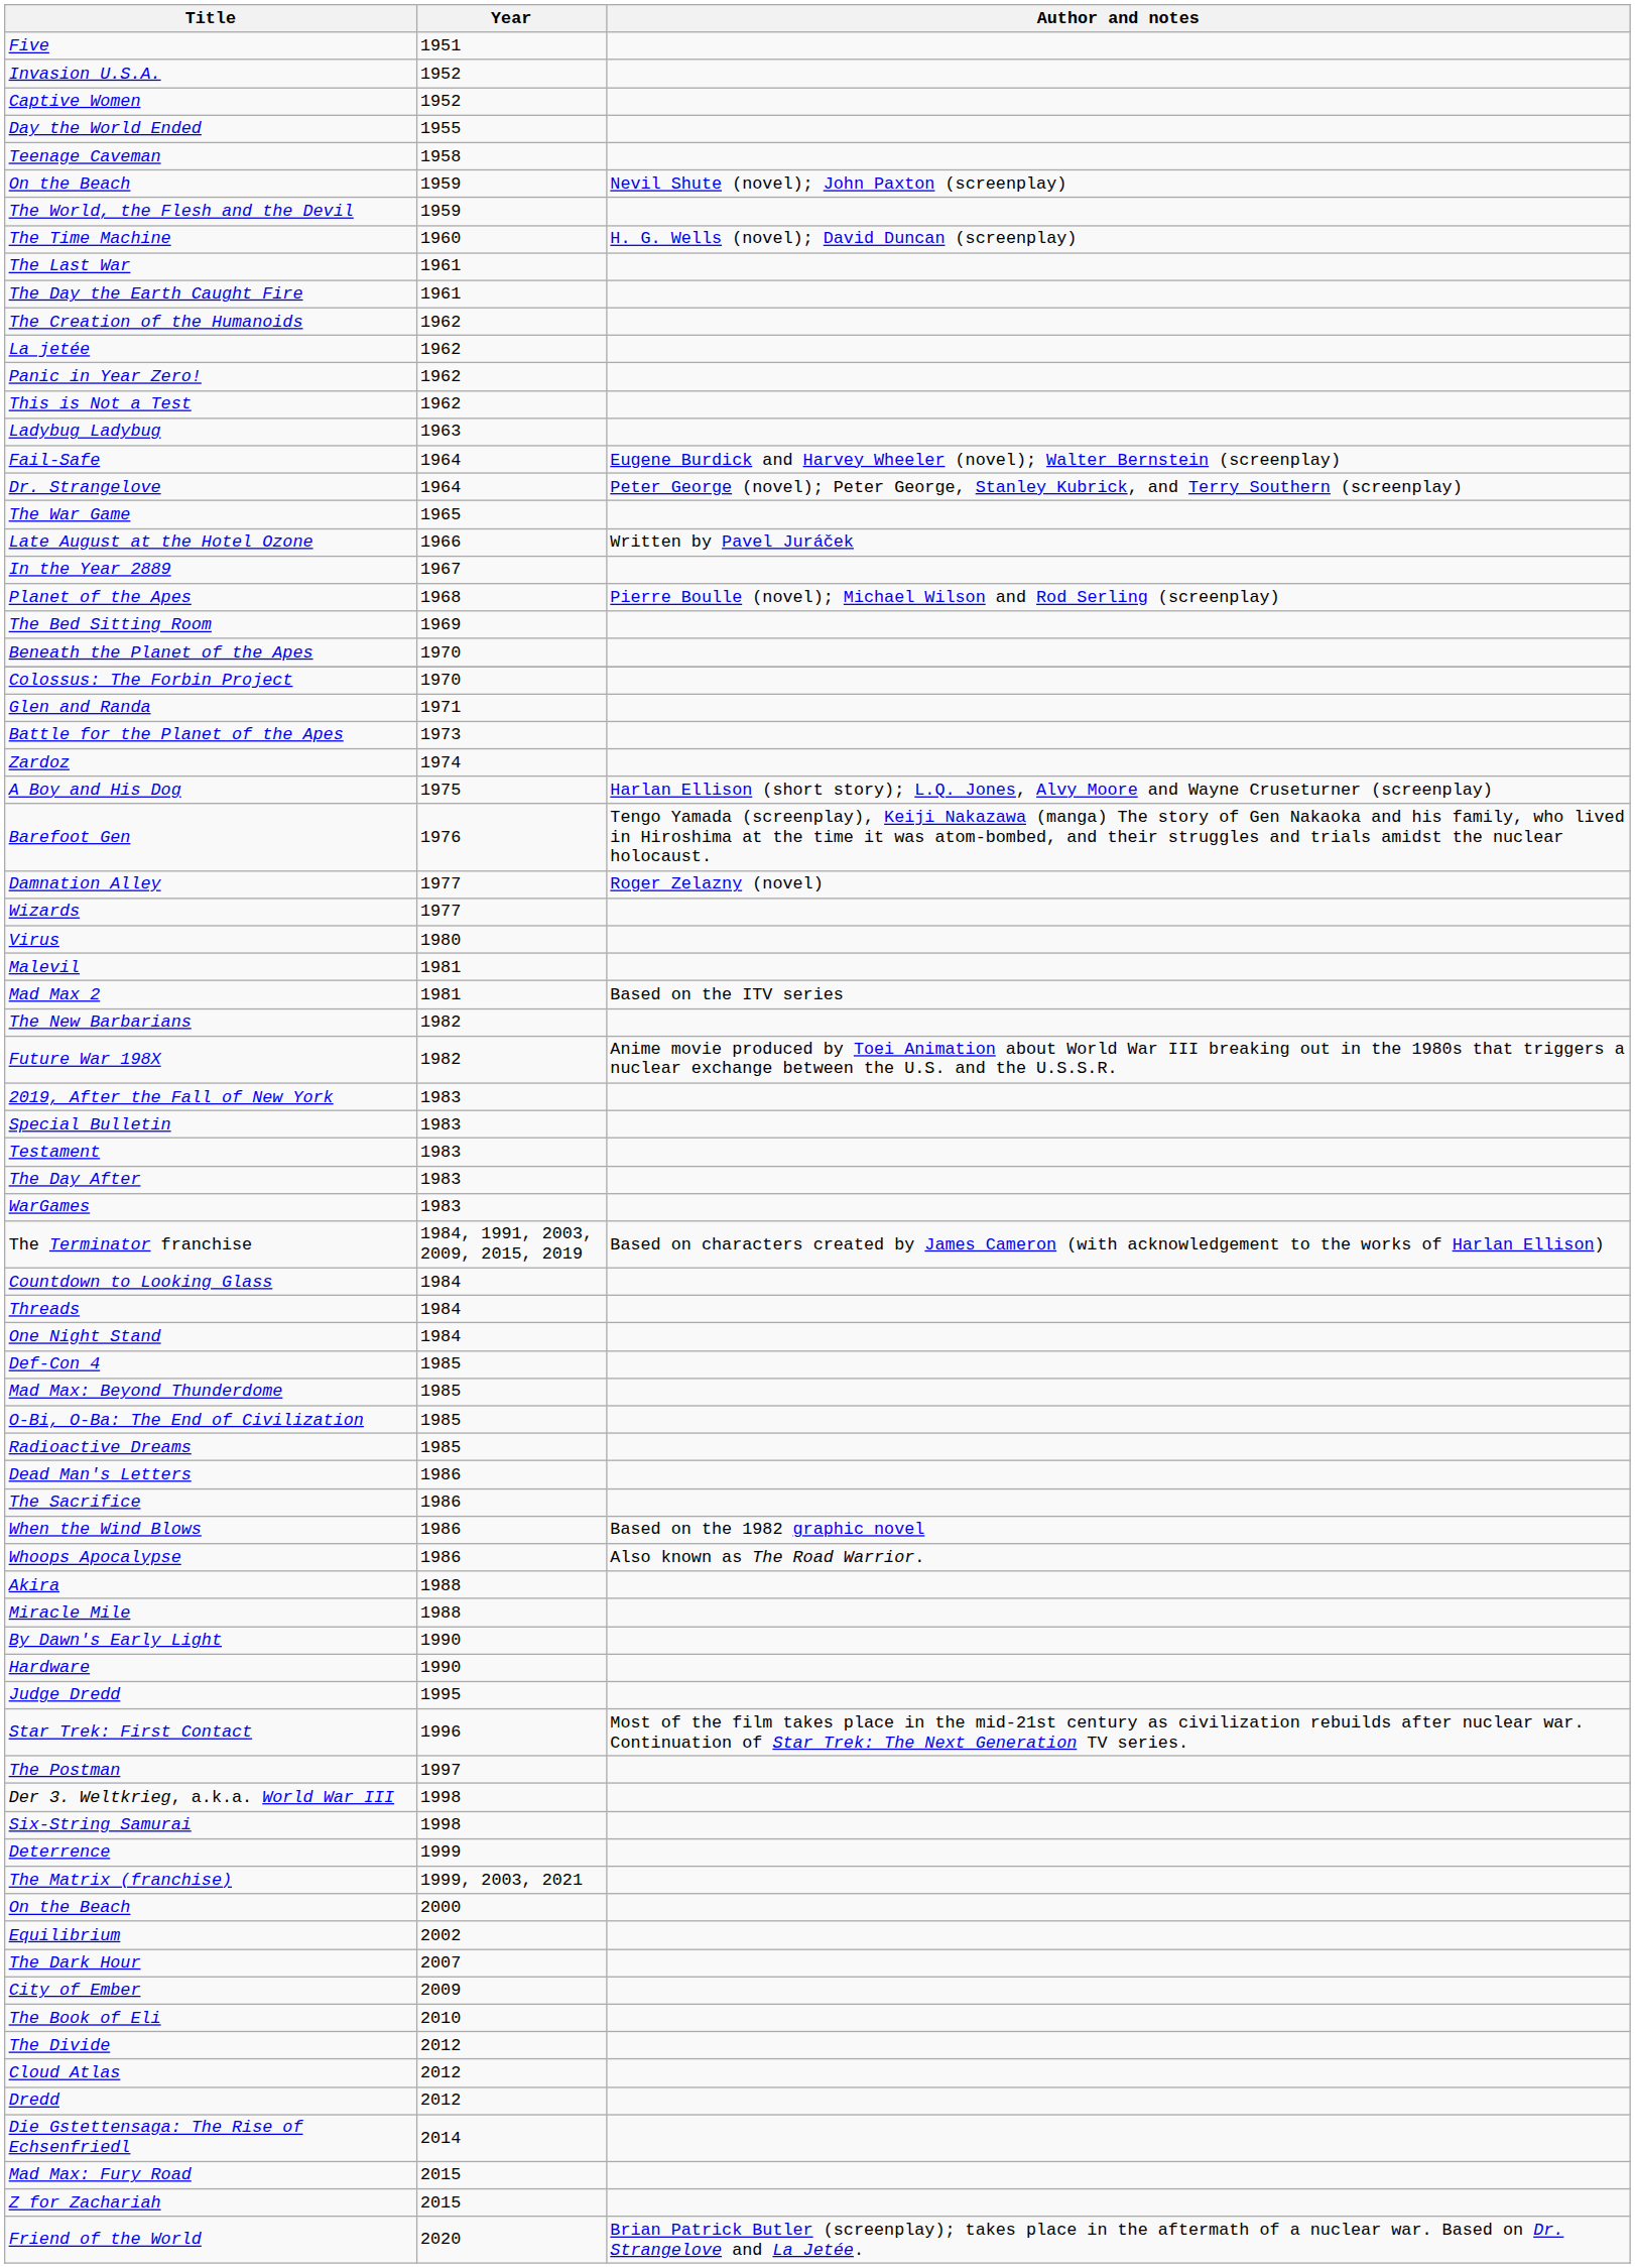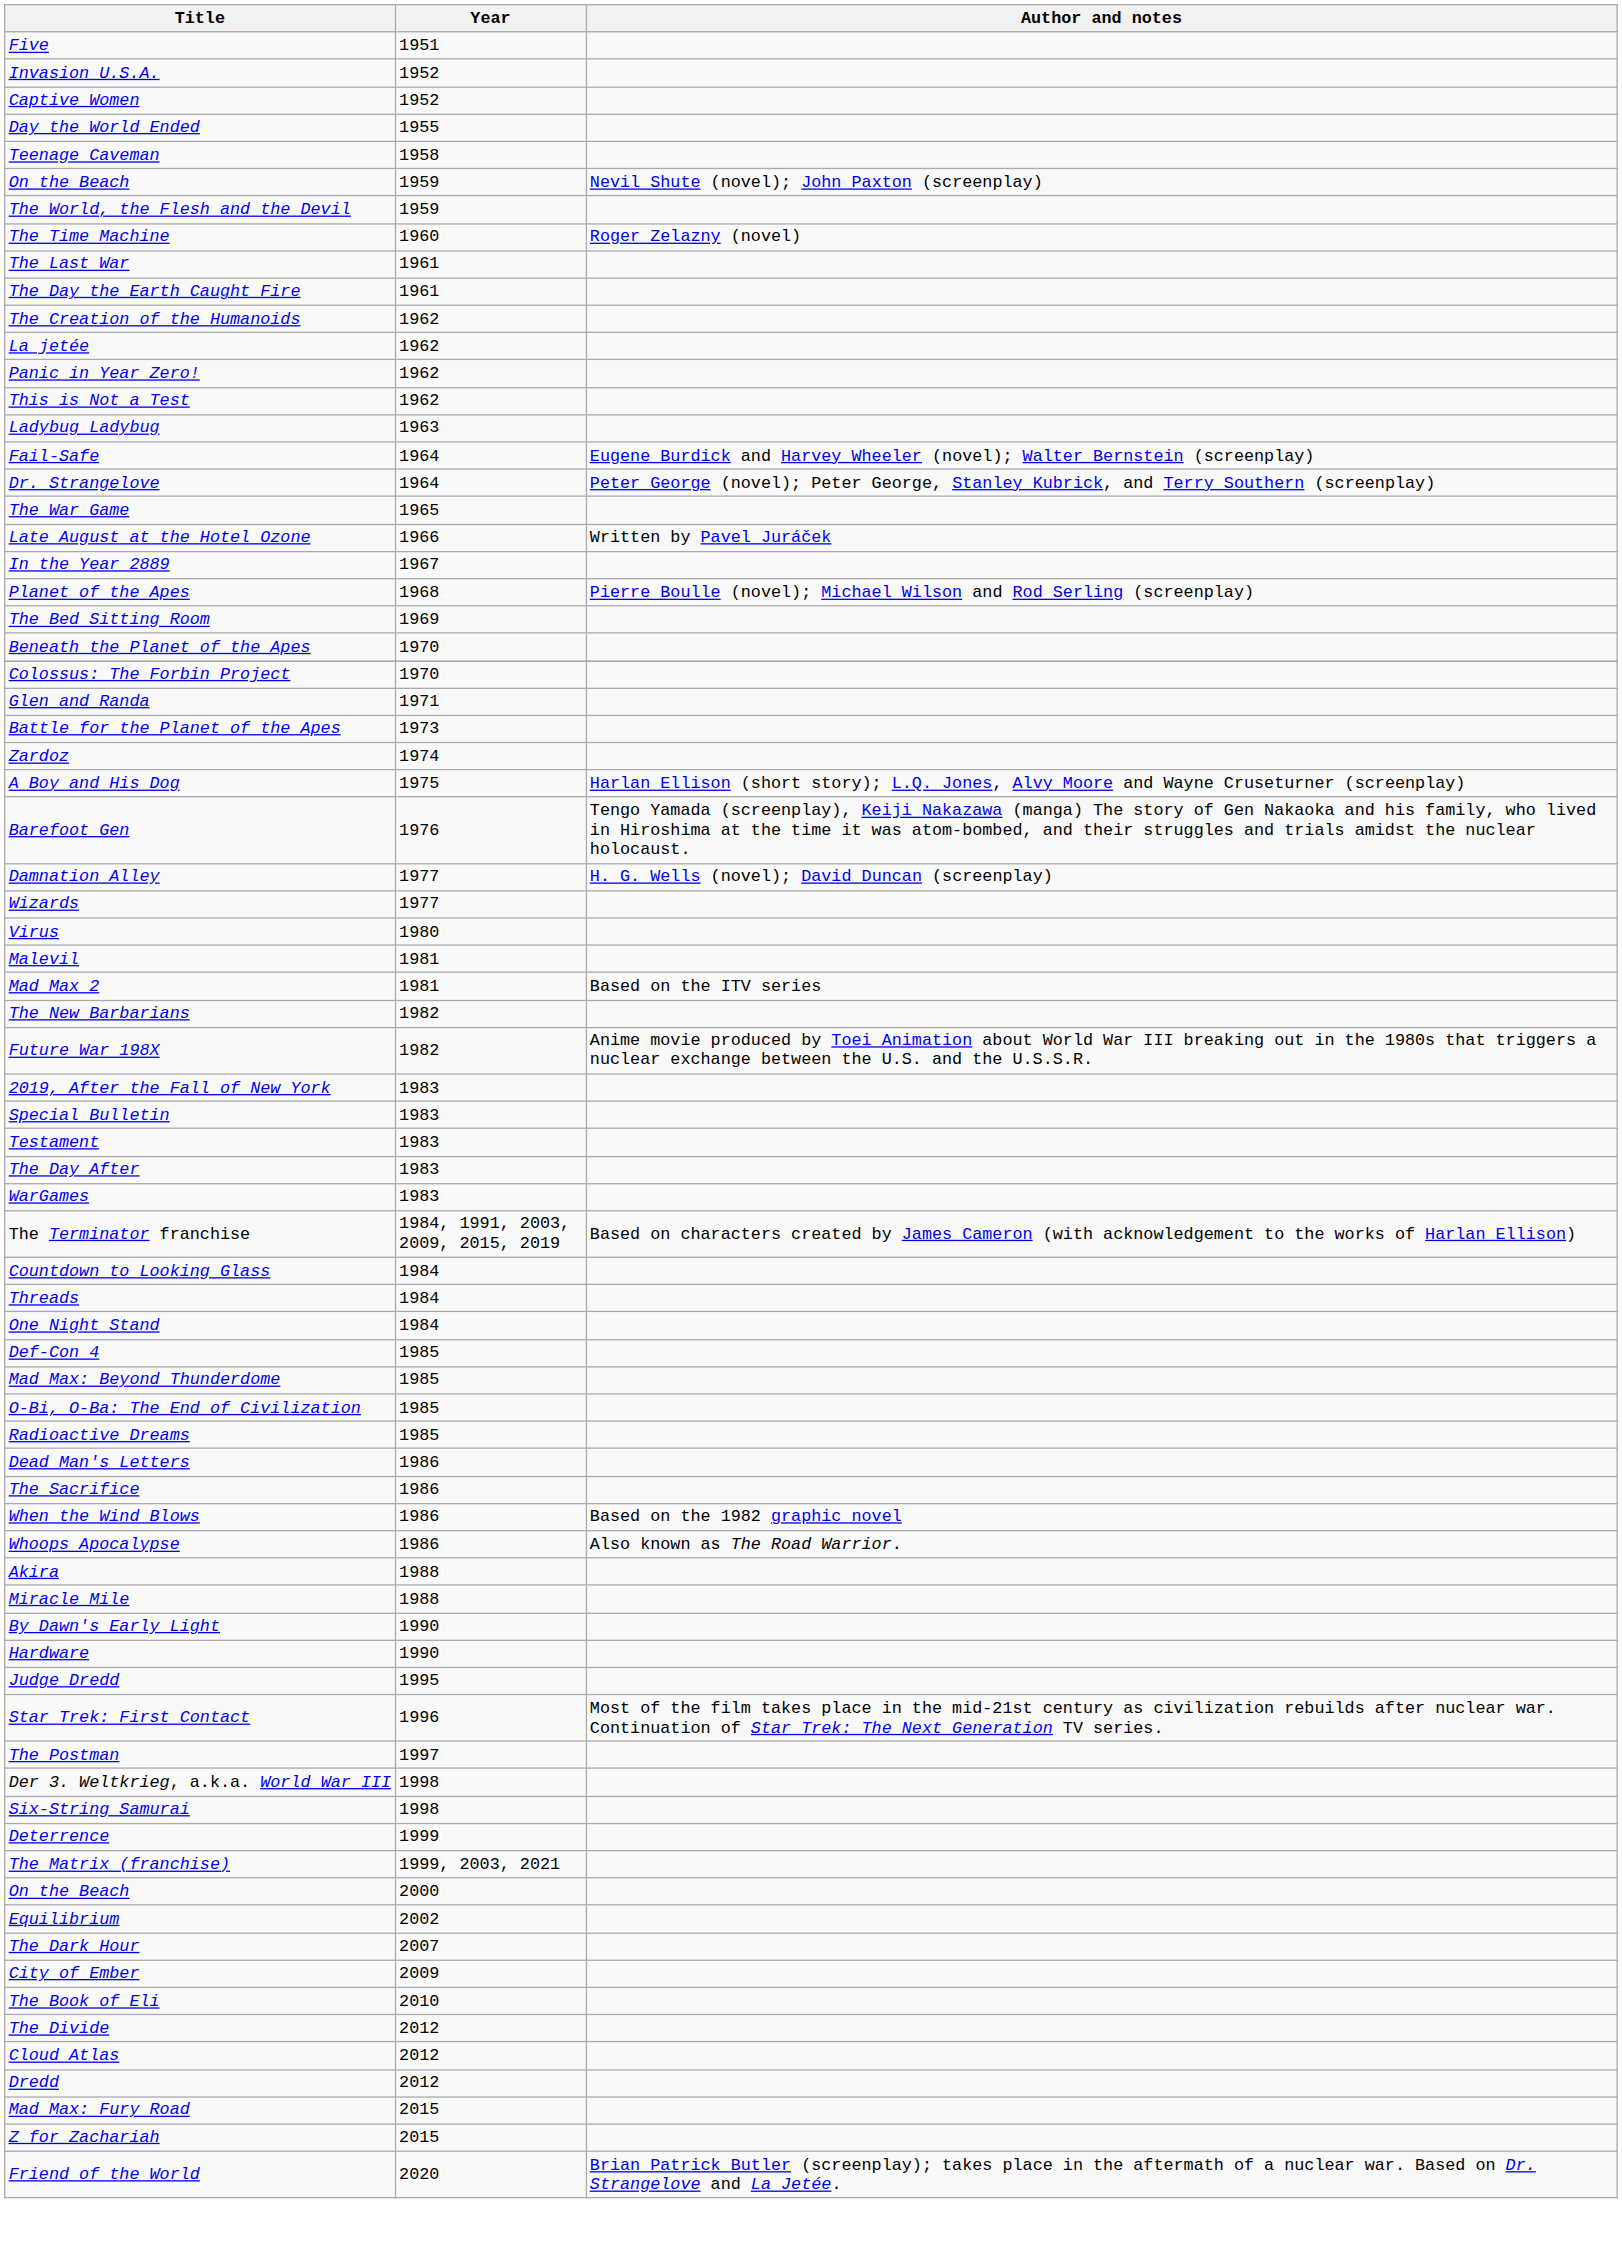The Time Machine | Author and notes: H. G. Wells (novel); David Duncan (screenplay) -> Roger Zelazny (novel)
Damnation Alley | Author and notes: Roger Zelazny (novel) -> H. G. Wells (novel); David Duncan (screenplay)
- row: Die Gstettensaga: The Rise of Echsenfriedl | 2014
